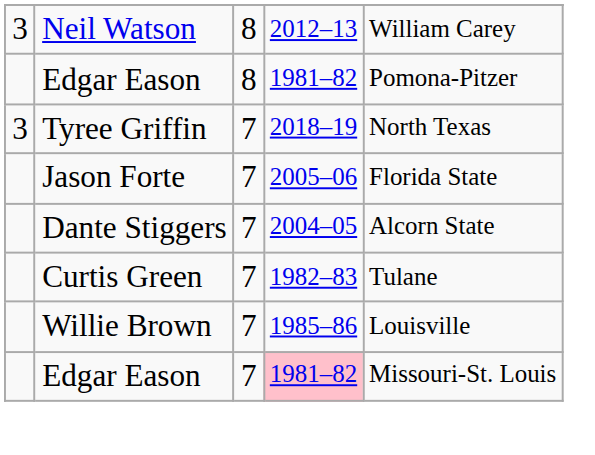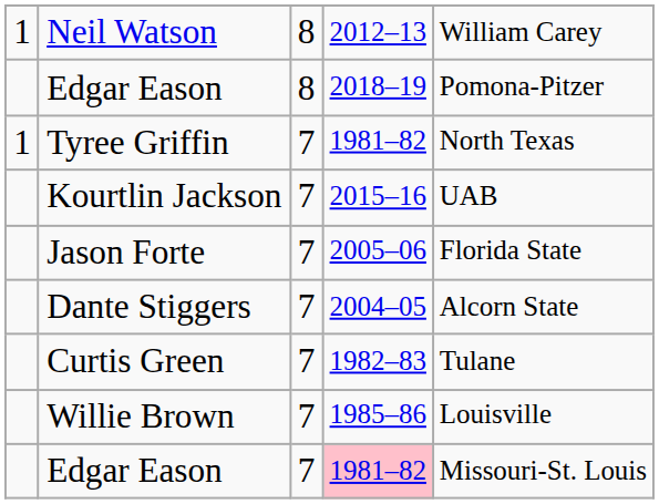Neil Watson | column 1: 3 -> 1
Edgar Eason / 8 | column 4: 1981–82 -> 2018–19
Tyree Griffin | column 1: 3 -> 1
Tyree Griffin | column 4: 2018–19 -> 1981–82
+ row: Kourtlin Jackson | 7 | 2015–16 | UAB
